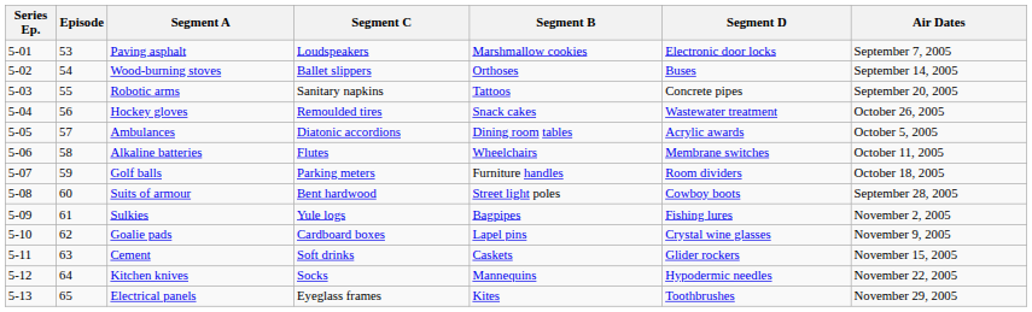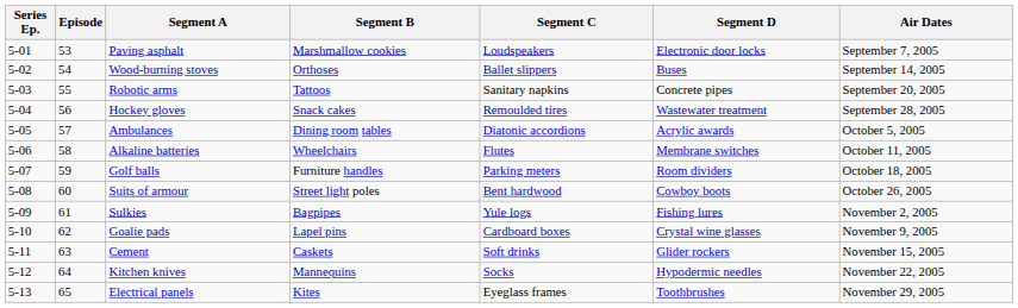columns swapped: Segment B <-> Segment C
Hockey gloves | Air Dates: October 26, 2005 -> September 28, 2005
Suits of armour | Air Dates: September 28, 2005 -> October 26, 2005
